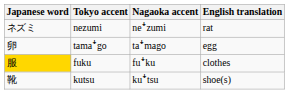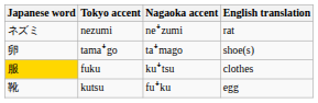tamaꜜgo | English translation: egg -> shoe(s)
fuku | Nagaoka accent: fuꜜku -> kuꜜtsu
kutsu | Nagaoka accent: kuꜜtsu -> fuꜜku
kutsu | English translation: shoe(s) -> egg
